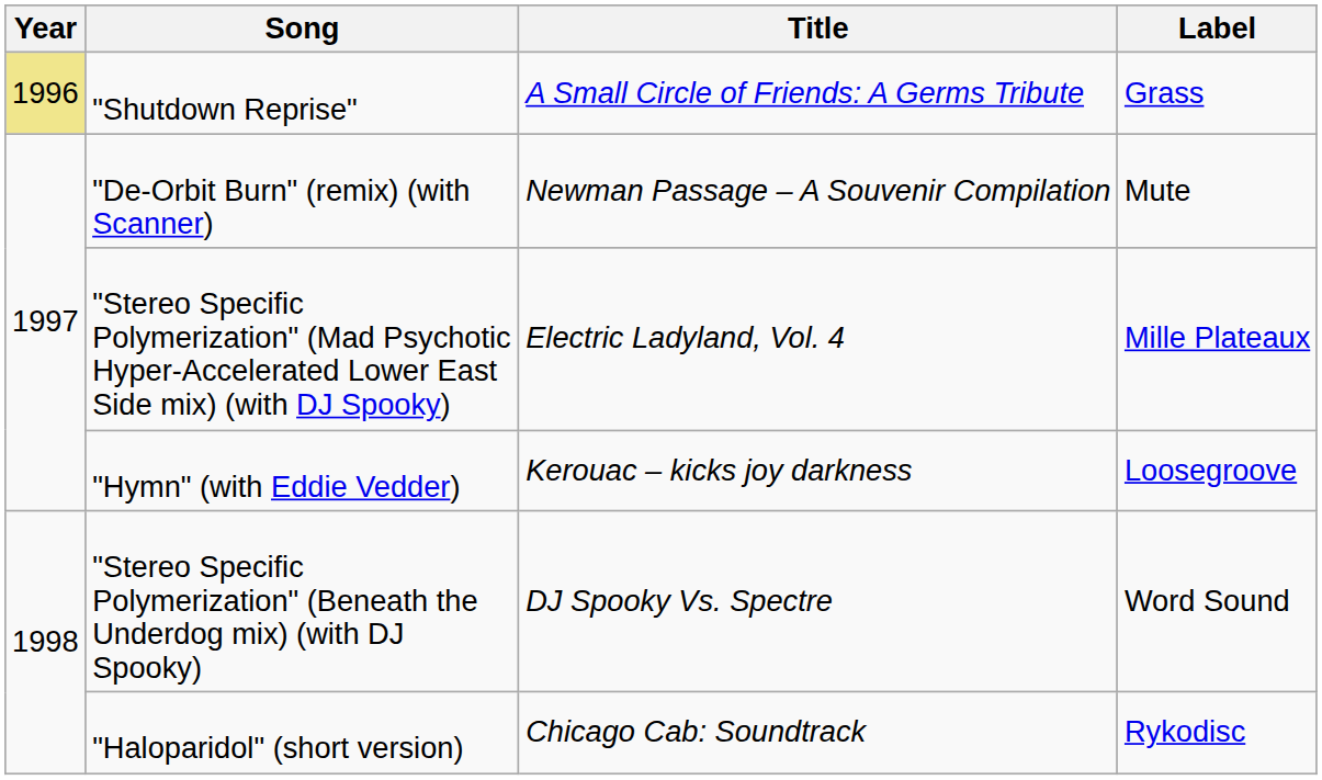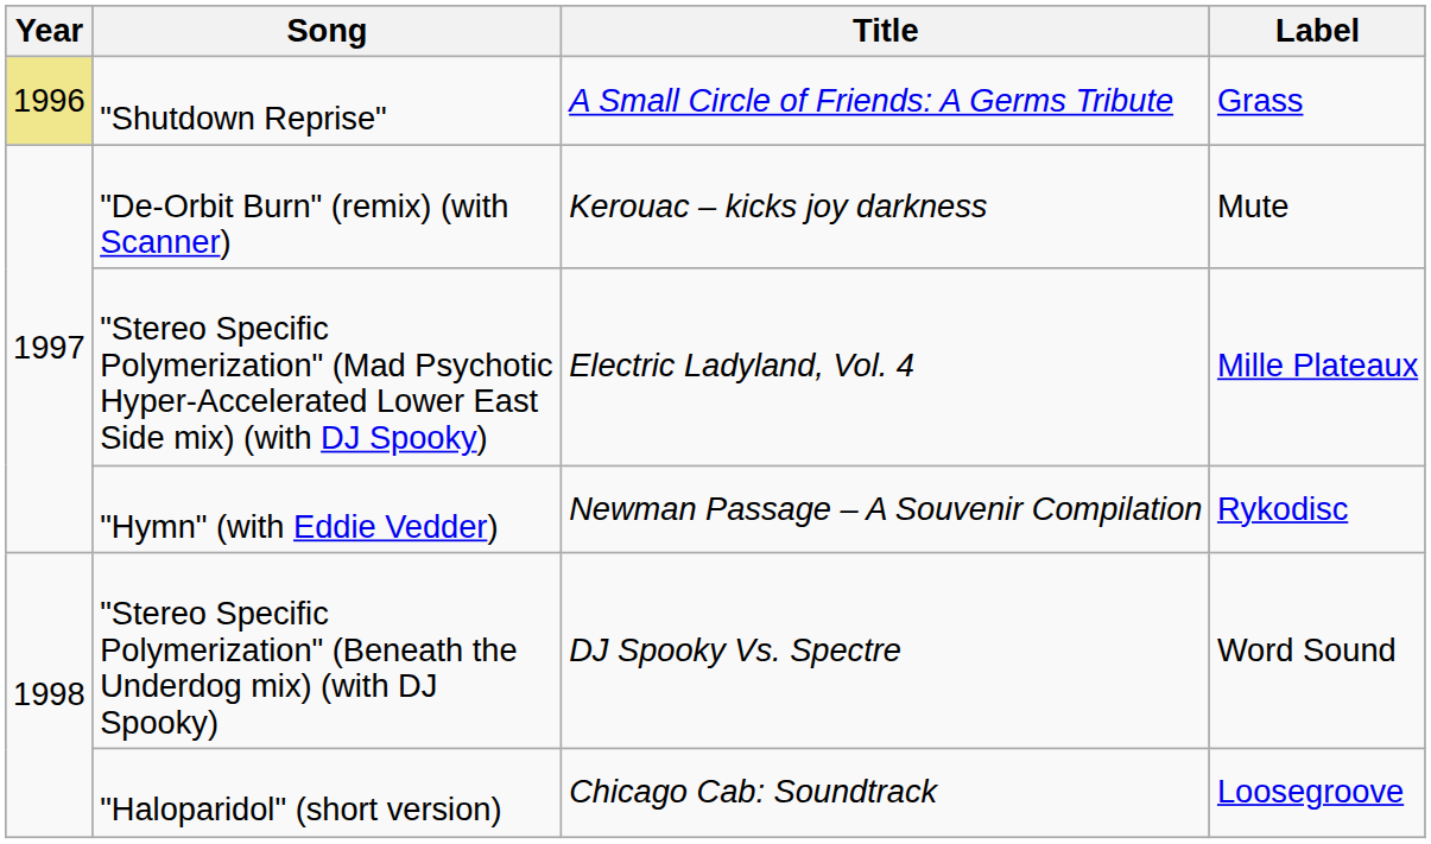"De-Orbit Burn" (remix) (with Scanner) | Title: Newman Passage – A Souvenir Compilation -> Kerouac – kicks joy darkness
"Hymn" (with Eddie Vedder) | Title: Kerouac – kicks joy darkness -> Newman Passage – A Souvenir Compilation
"Hymn" (with Eddie Vedder) | Label: Loosegroove -> Rykodisc
"Haloparidol" (short version) | Label: Rykodisc -> Loosegroove
